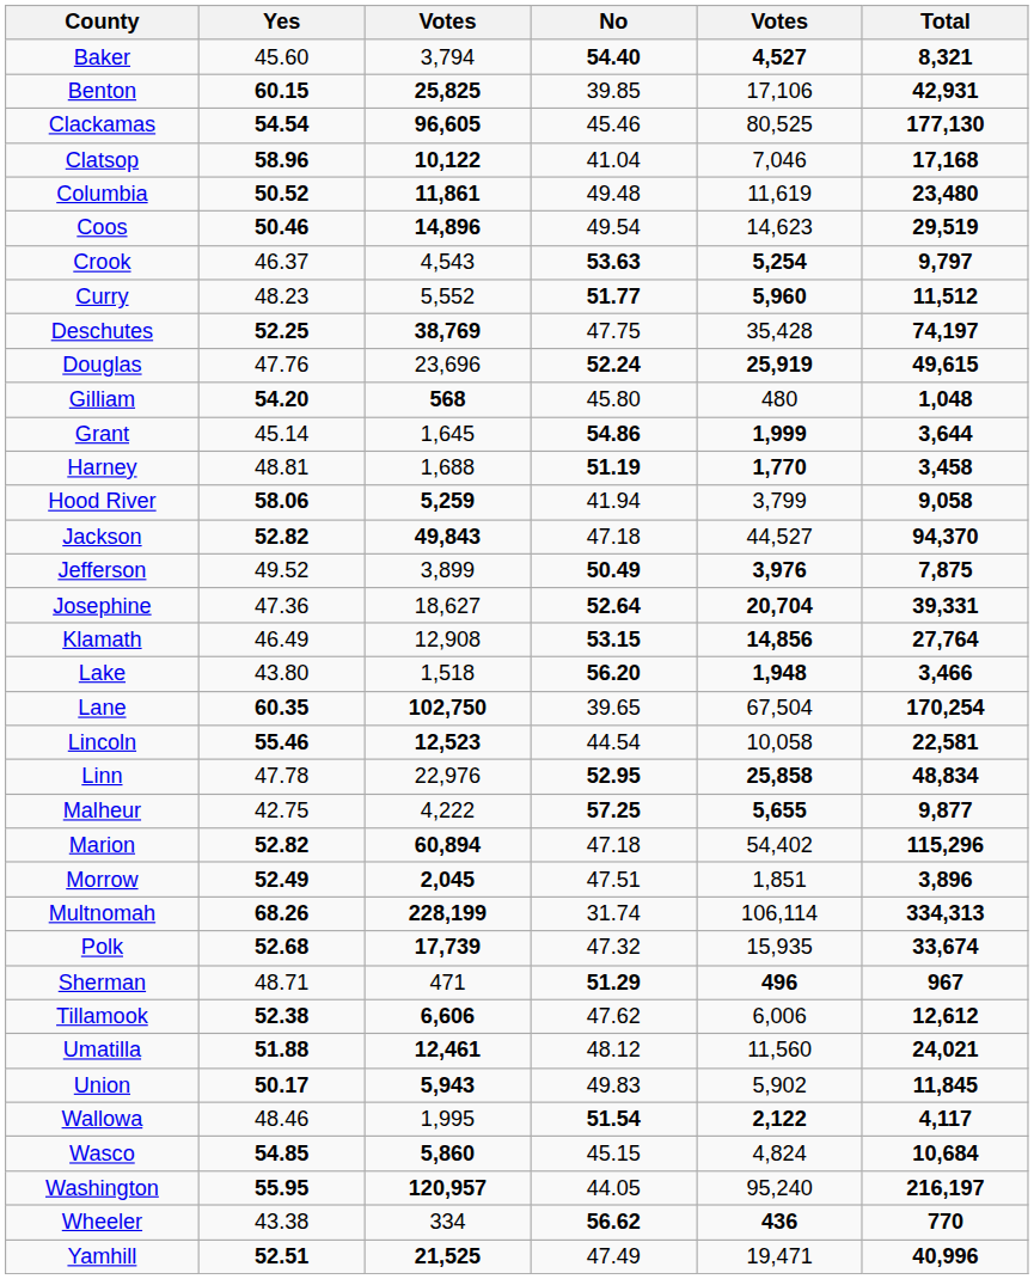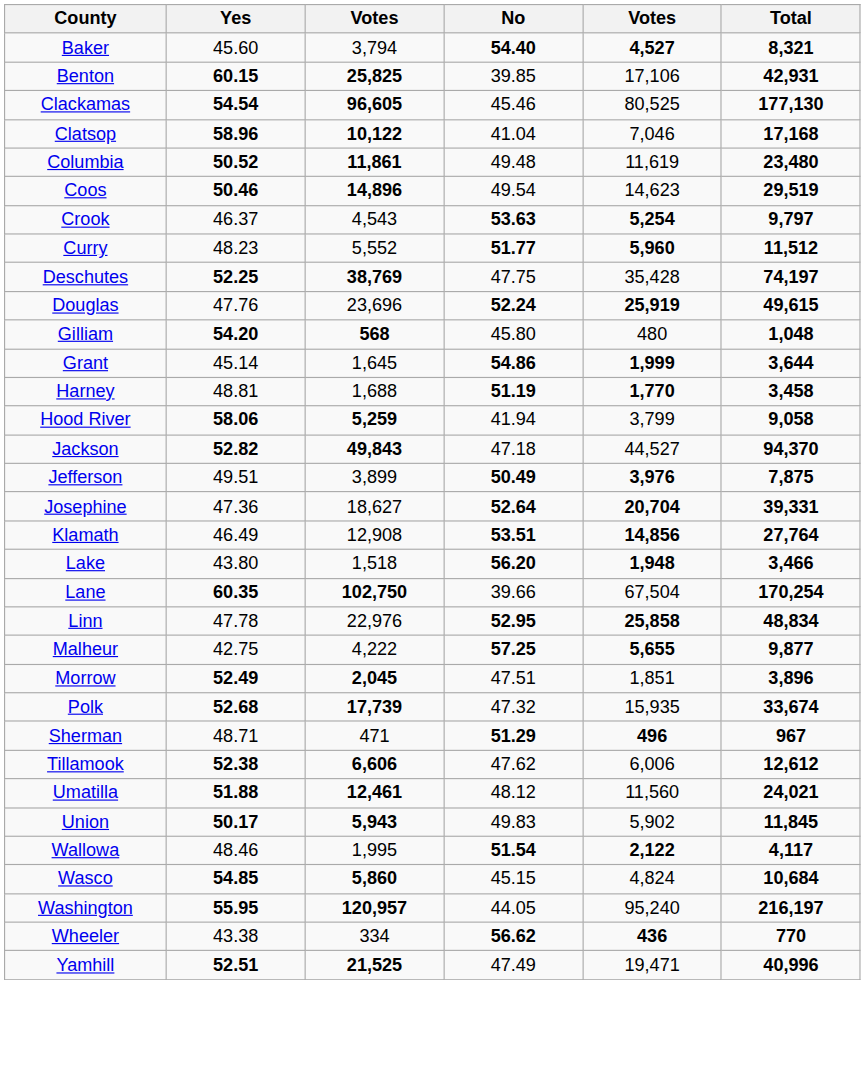Jefferson | Yes: 49.52 -> 49.51
Klamath | No: 53.15 -> 53.51
Lane | No: 39.65 -> 39.66
- row: Lincoln | 55.46 | 12,523 | 44.54 | 10,058 | 22,581
- row: Marion | 52.82 | 60,894 | 47.18 | 54,402 | 115,296
- row: Multnomah | 68.26 | 228,199 | 31.74 | 106,114 | 334,313
